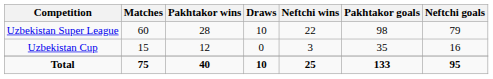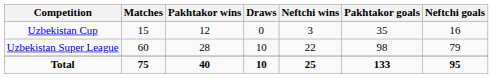rows swapped: Uzbekistan Super League <-> Uzbekistan Cup
